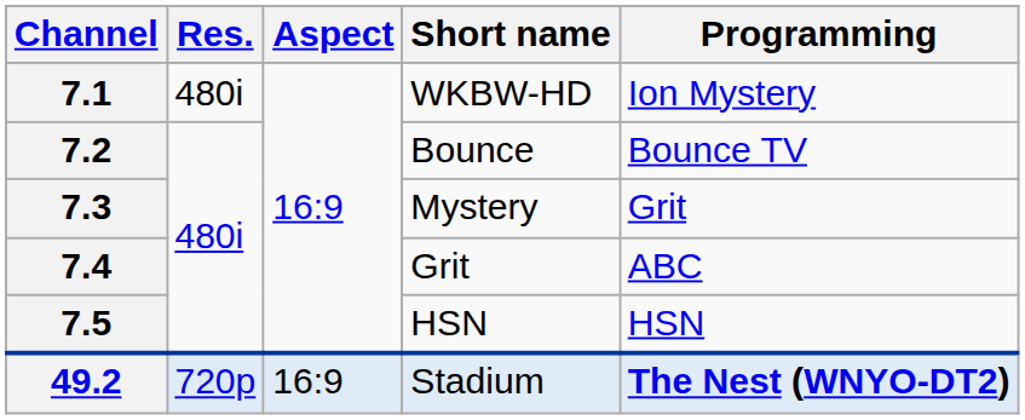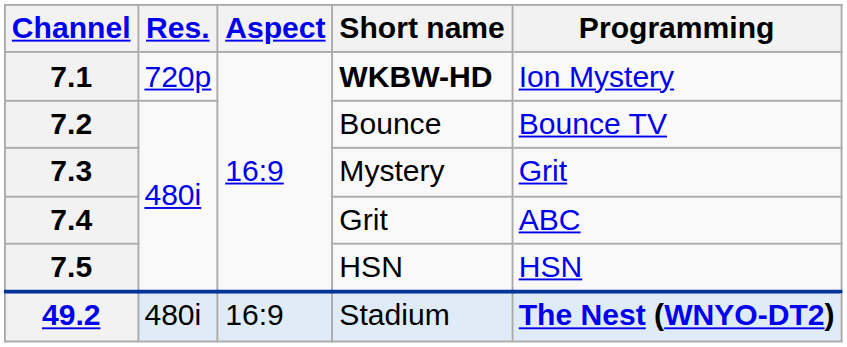7.1 | Res.: 480i -> 720p
7.1 | Short name: normal -> bold
49.2 | Res.: 720p -> 480i
